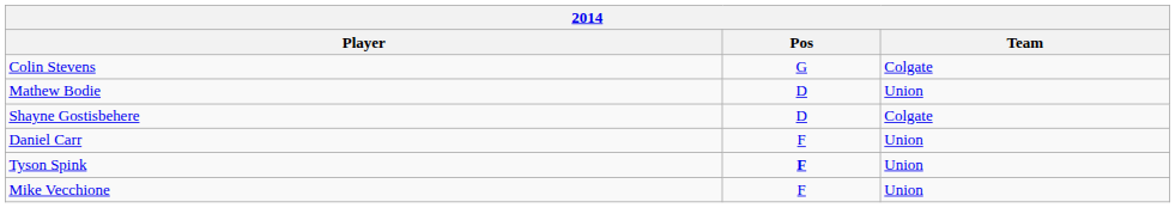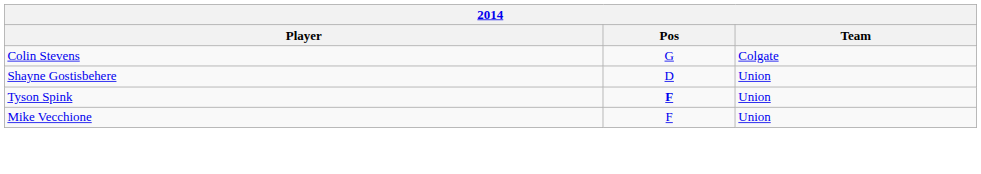- row: Mathew Bodie | D | Union
Shayne Gostisbehere | Team: Colgate -> Union
- row: Daniel Carr | F | Union
